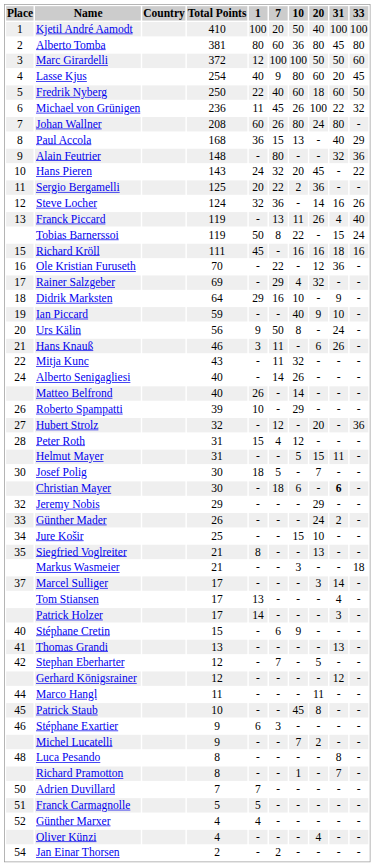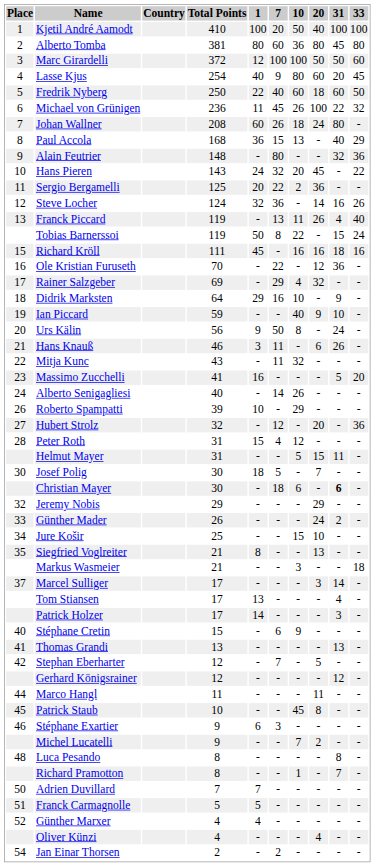Johan Wallner | 10: 80 -> 18
+ row: 23 | Massimo Zucchelli | 41 | 16 | - | - | - | 5 | 20
- row: Matteo Belfrond | 40 | 26 | - | 14 | - | - | -
